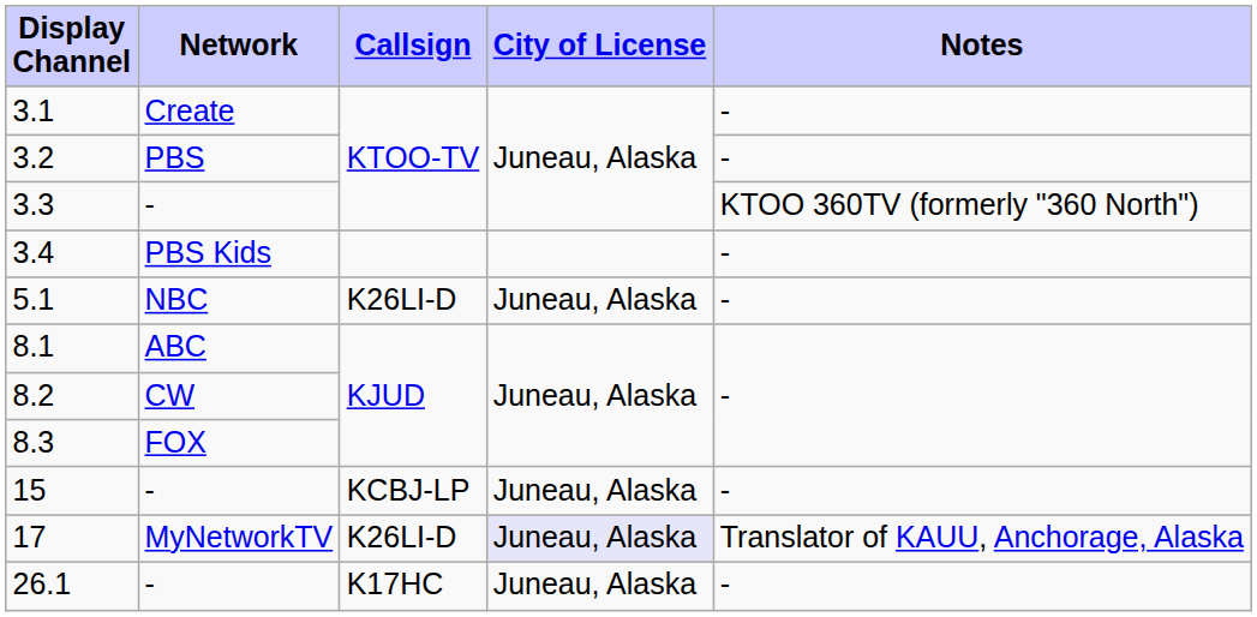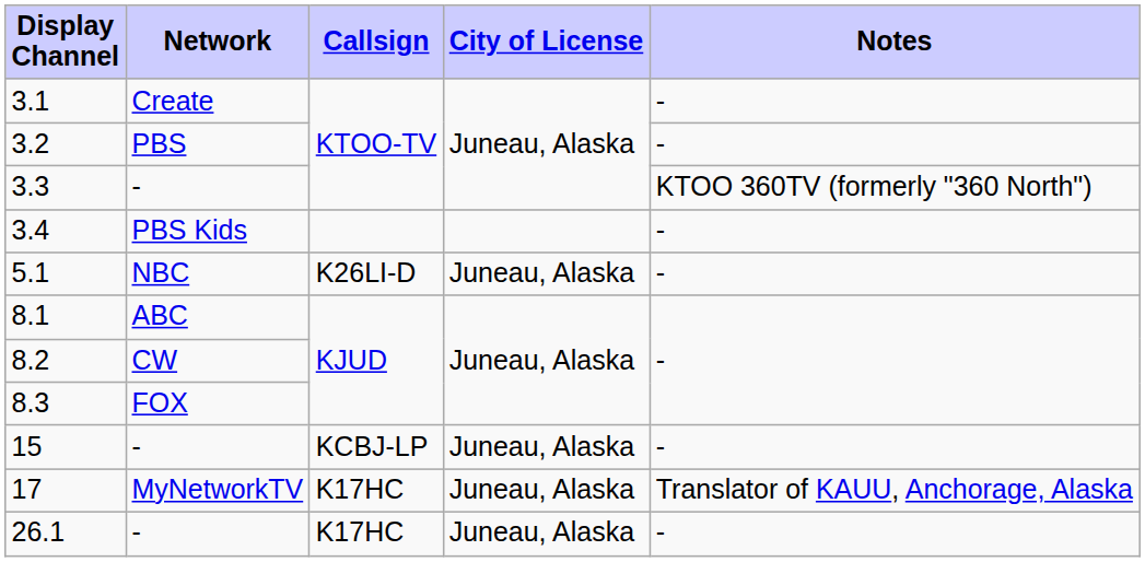17 | Callsign: K26LI-D -> K17HC
17 | City of License: lavender background -> no background
